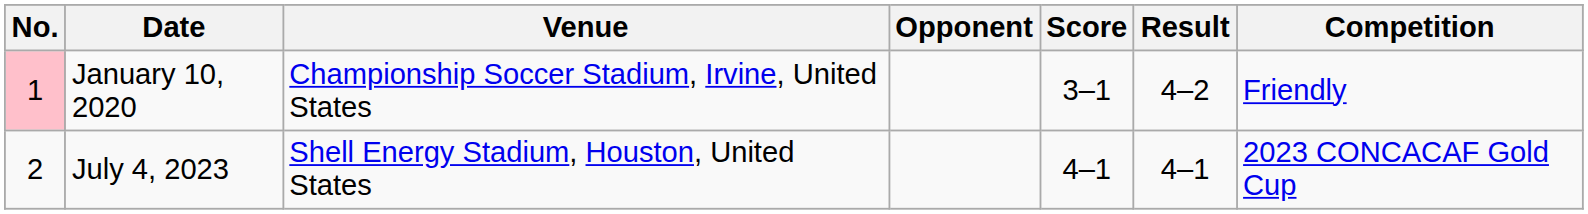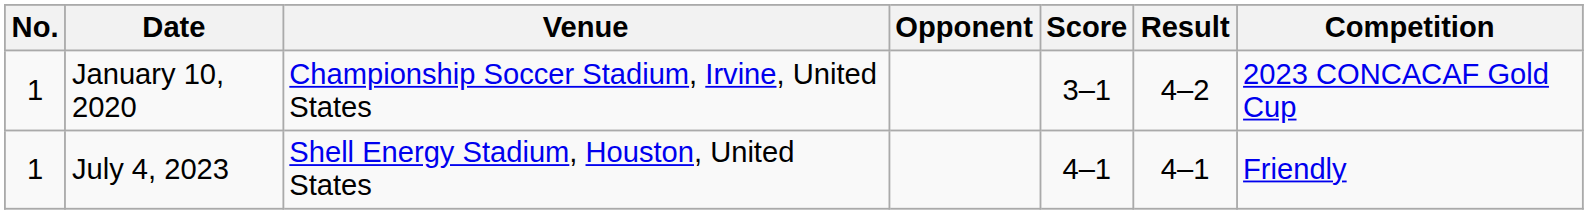January 10, 2020 | No.: pink background -> no background
January 10, 2020 | Competition: Friendly -> 2023 CONCACAF Gold Cup
July 4, 2023 | No.: 2 -> 1
July 4, 2023 | Competition: 2023 CONCACAF Gold Cup -> Friendly
